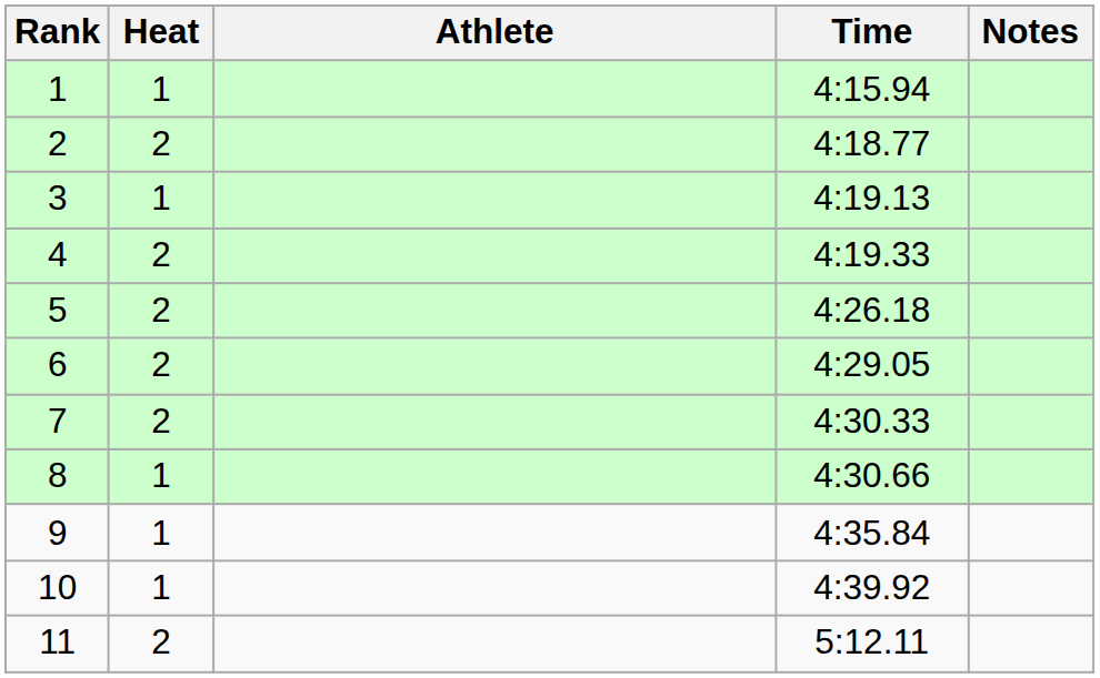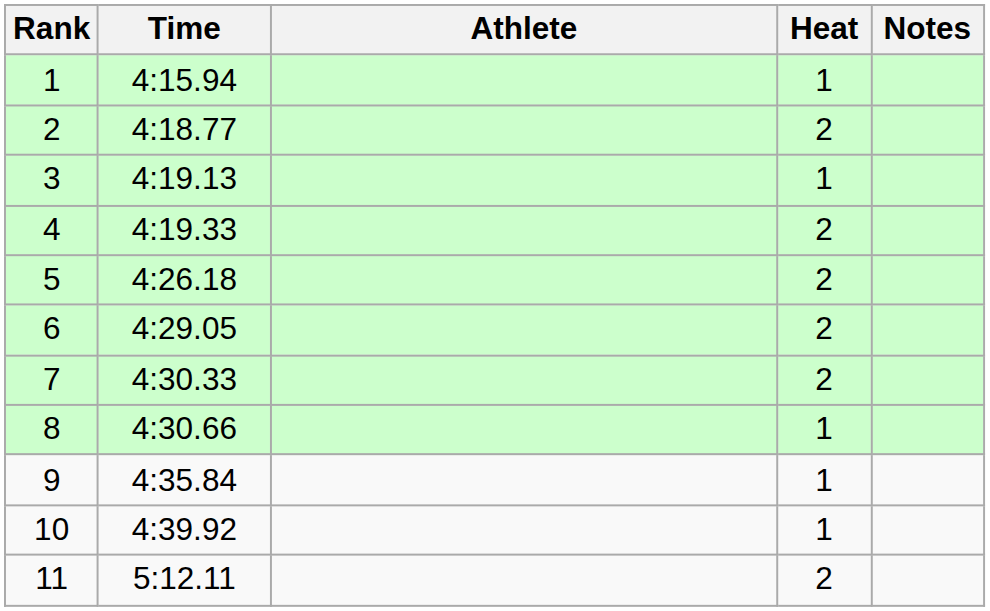columns swapped: Heat <-> Time
